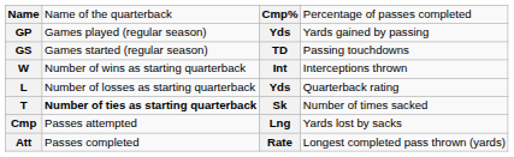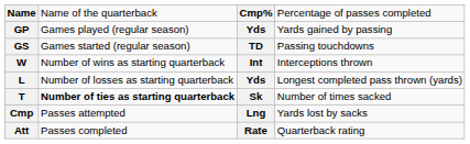L | column 4: Quarterback rating -> Longest completed pass thrown (yards)
Att | column 4: Longest completed pass thrown (yards) -> Quarterback rating
